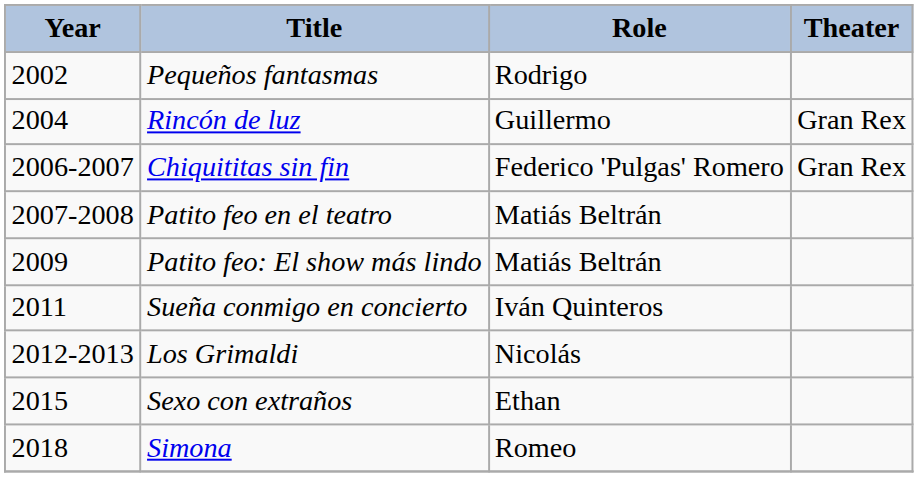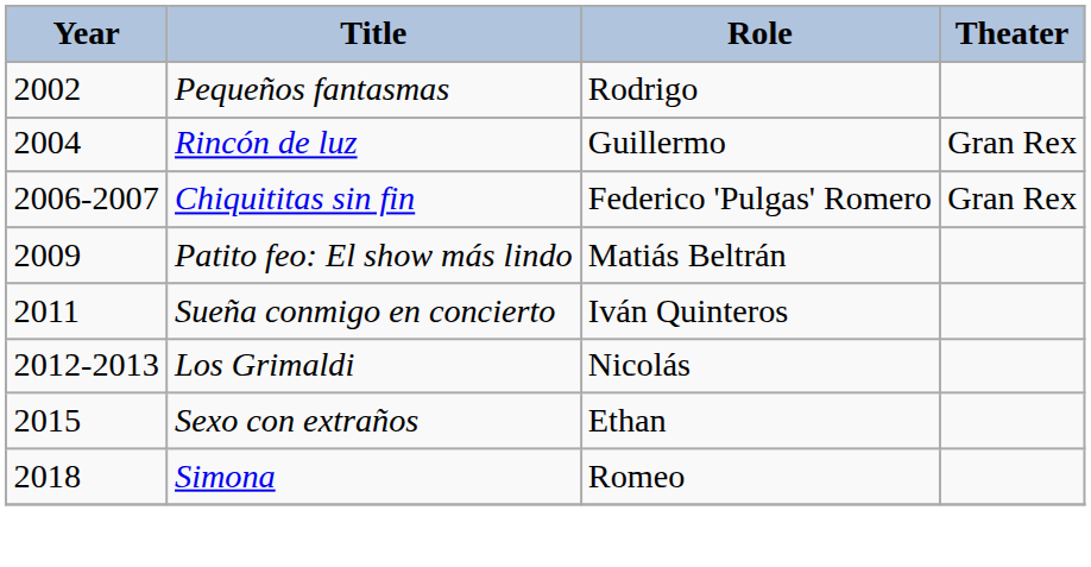- row: 2007-2008 | Patito feo en el teatro | Matiás Beltrán
